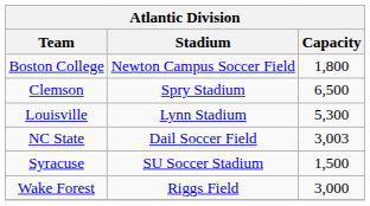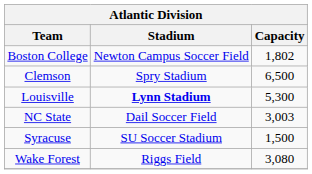Boston College | Capacity: 1,800 -> 1,802
Louisville | Stadium: normal -> bold
Wake Forest | Capacity: 3,000 -> 3,080
